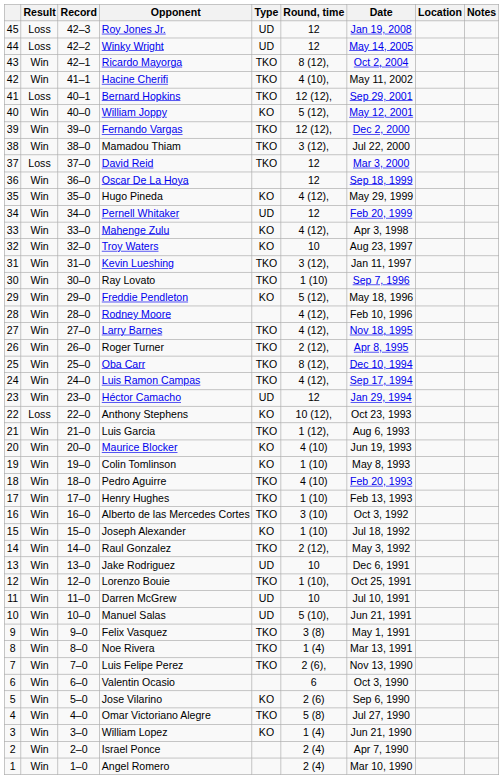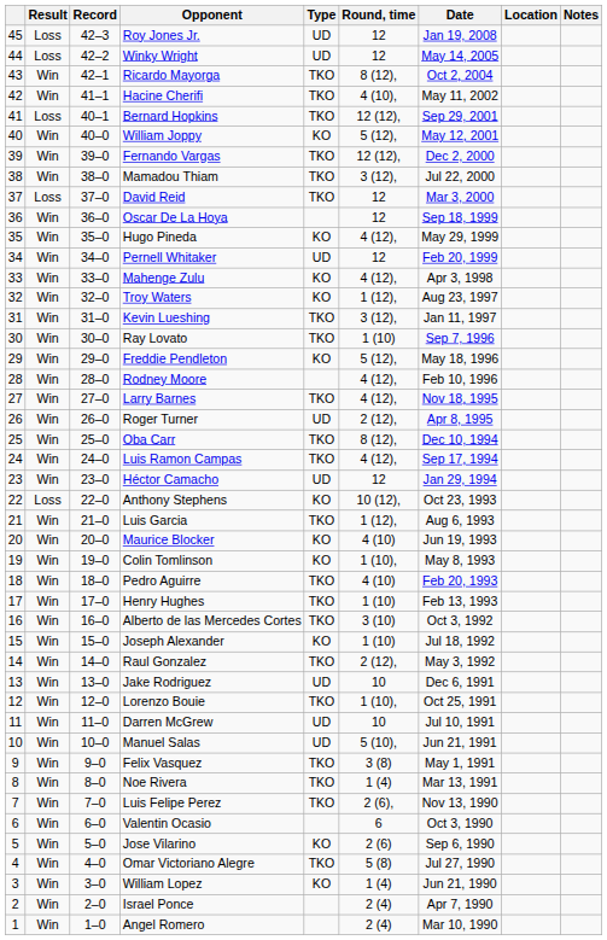Troy Waters | Round, time: 10 -> 1 (12),
Roger Turner | Type: TKO -> UD
Colin Tomlinson | Round, time: 1 (10) -> 1 (10),
